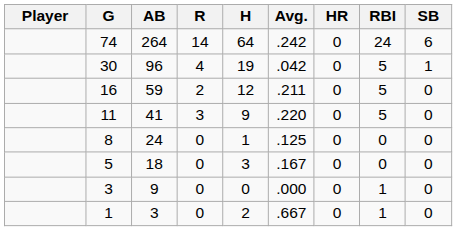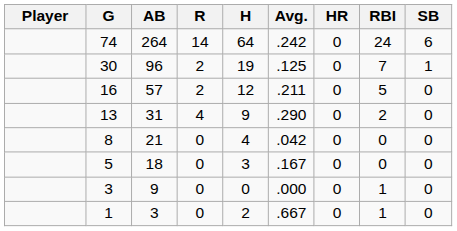30 | R: 4 -> 2
30 | Avg.: .042 -> .125
30 | RBI: 5 -> 7
16 | AB: 59 -> 57
- row: 11 | 41 | 3 | 9 | .220 | 0 | 5 | 0
+ row: 13 | 31 | 4 | 9 | .290 | 0 | 2 | 0
8 | AB: 24 -> 21
8 | H: 1 -> 4
8 | Avg.: .125 -> .042
